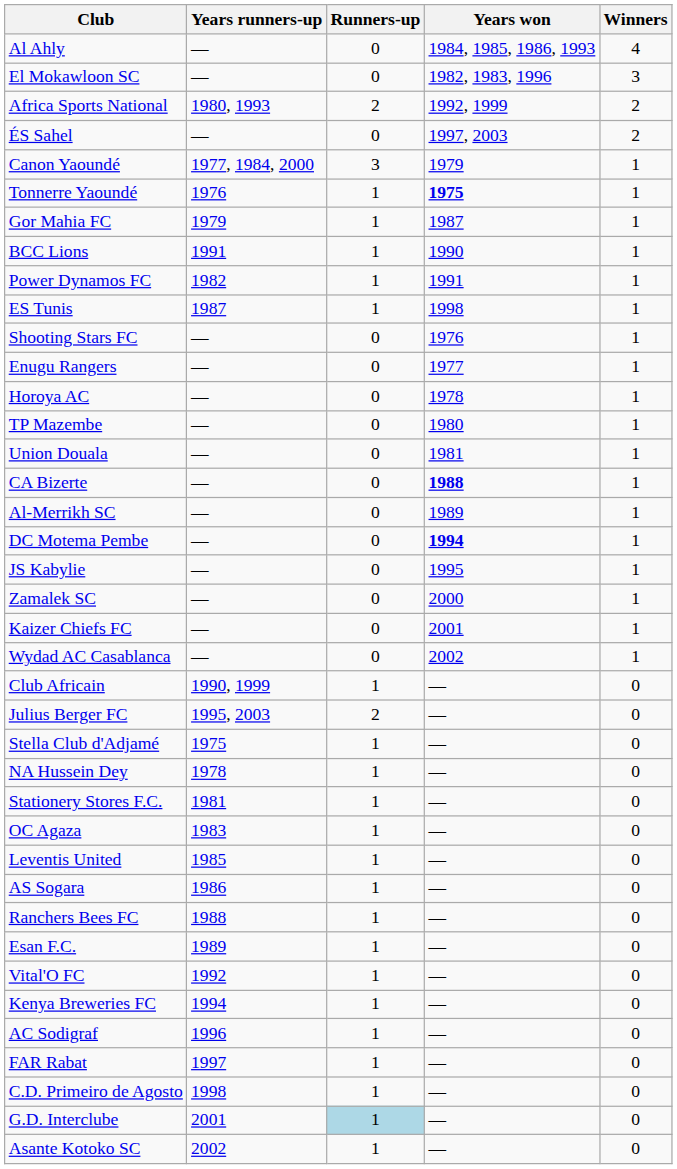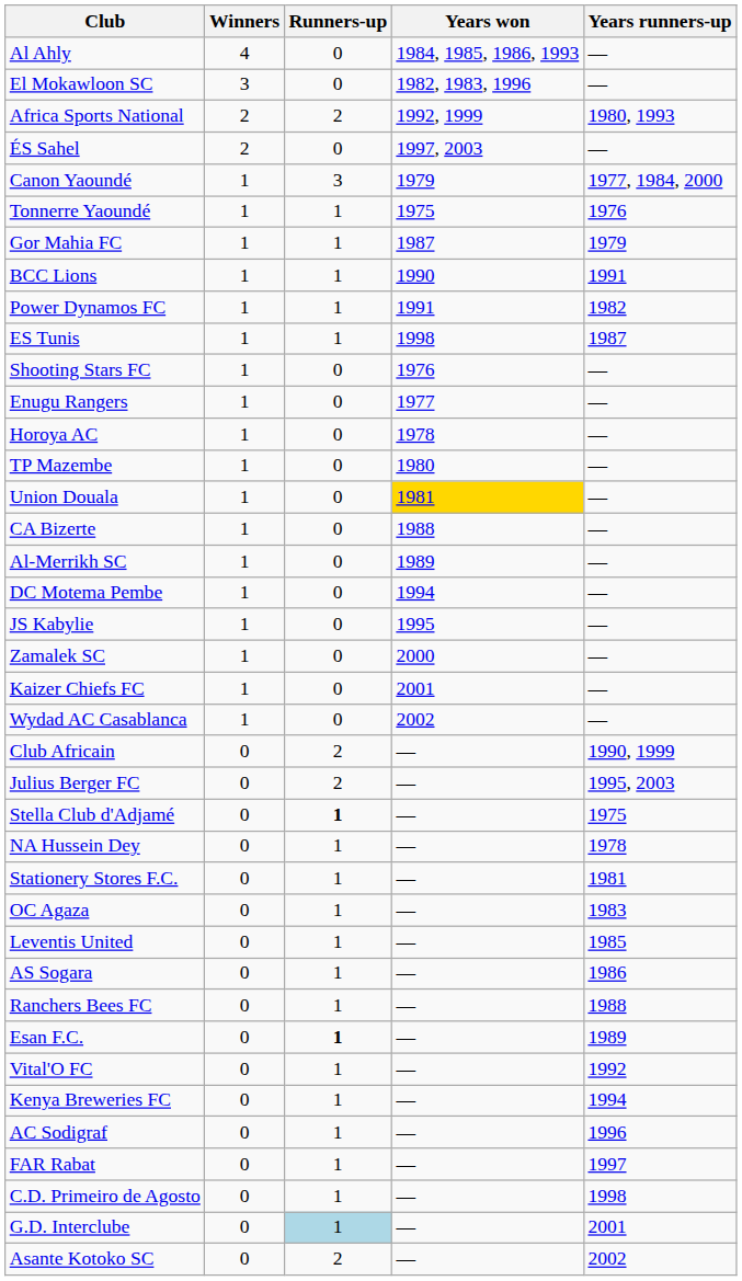columns swapped: Winners <-> Years runners-up
Tonnerre Yaoundé | Years won: bold -> normal
Union Douala | Years won: no background -> gold background
CA Bizerte | Years won: bold -> normal
DC Motema Pembe | Years won: bold -> normal
Club Africain | Runners-up: 1 -> 2
Stella Club d'Adjamé | Runners-up: normal -> bold
Esan F.C. | Runners-up: normal -> bold
Asante Kotoko SC | Runners-up: 1 -> 2
